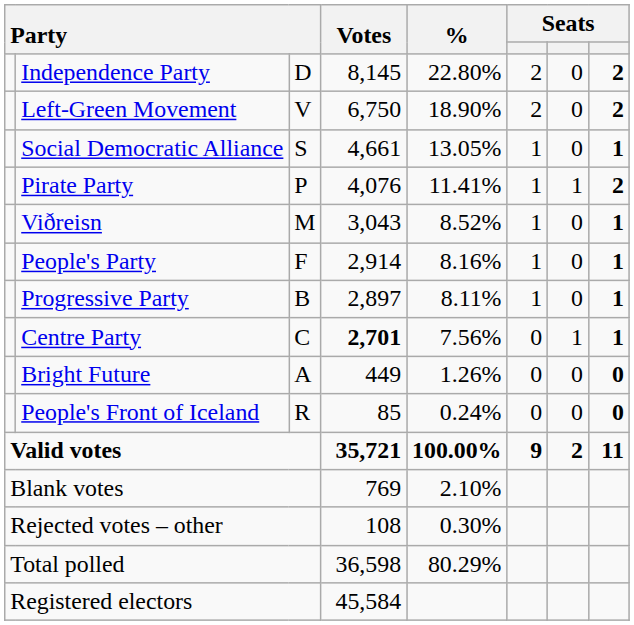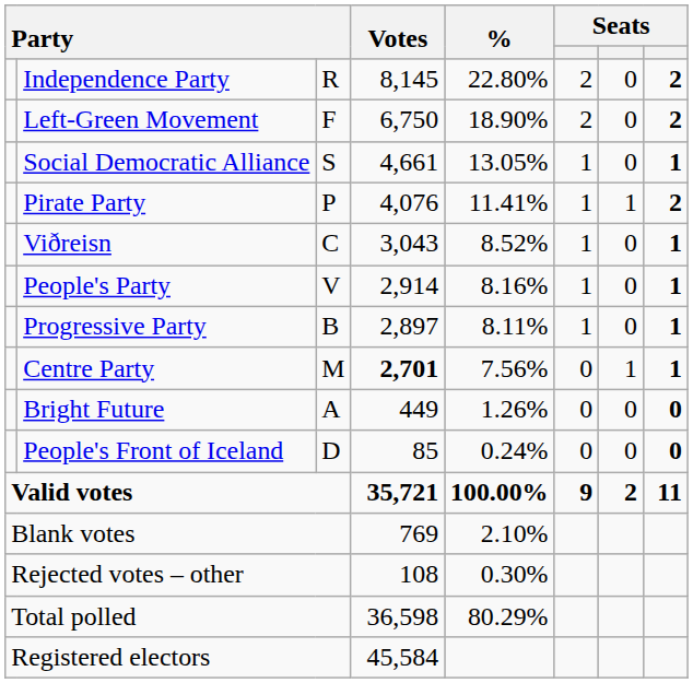Independence Party | column 3: D -> R
Left-Green Movement | column 3: V -> F
Viðreisn | column 3: M -> C
People's Party | column 3: F -> V
Centre Party | column 3: C -> M
People's Front of Iceland | column 3: R -> D
